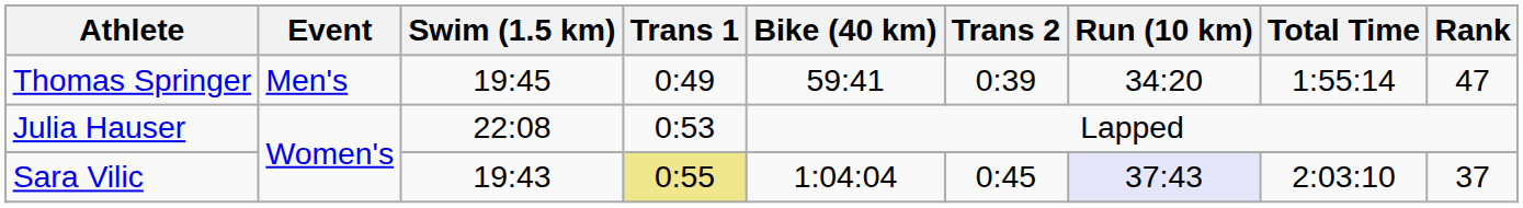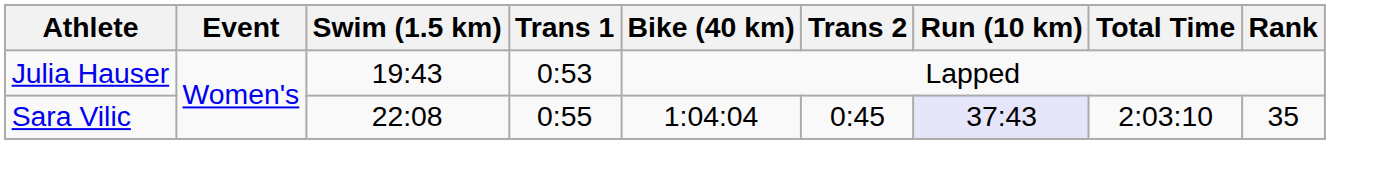- row: Thomas Springer | Men's | 19:45 | 0:49 | 59:41 | 0:39 | 34:20 | 1:55:14 | 47
Julia Hauser | Swim (1.5 km): 22:08 -> 19:43
Sara Vilic | Swim (1.5 km): 19:43 -> 22:08
Sara Vilic | Trans 1: khaki background -> no background
Sara Vilic | Rank: 37 -> 35
